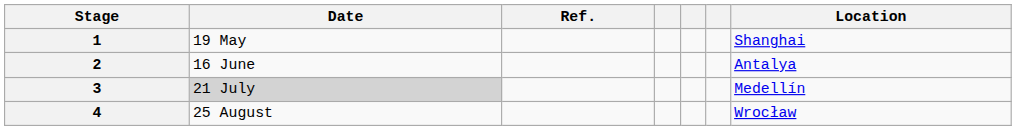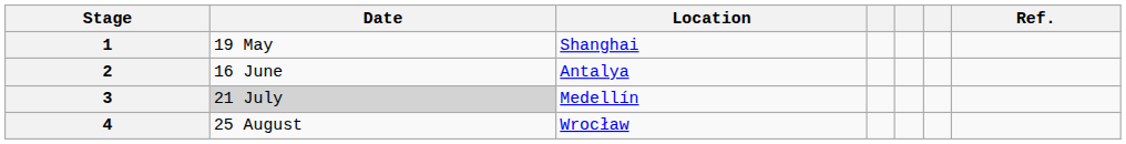columns swapped: Location <-> Ref.
